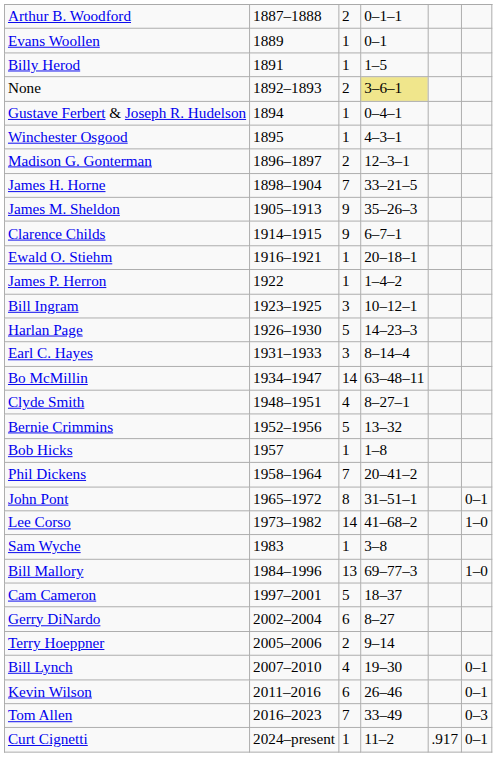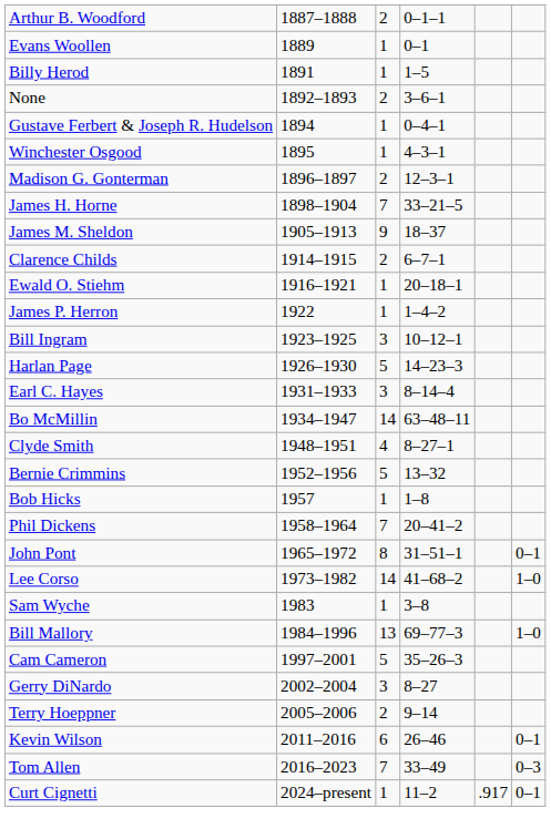None | column 4: khaki background -> no background
James M. Sheldon | column 4: 35–26–3 -> 18–37
Clarence Childs | column 3: 9 -> 2
Cam Cameron | column 4: 18–37 -> 35–26–3
Gerry DiNardo | column 3: 6 -> 3
- row: Bill Lynch | 2007–2010 | 4 | 19–30 | 0–1
